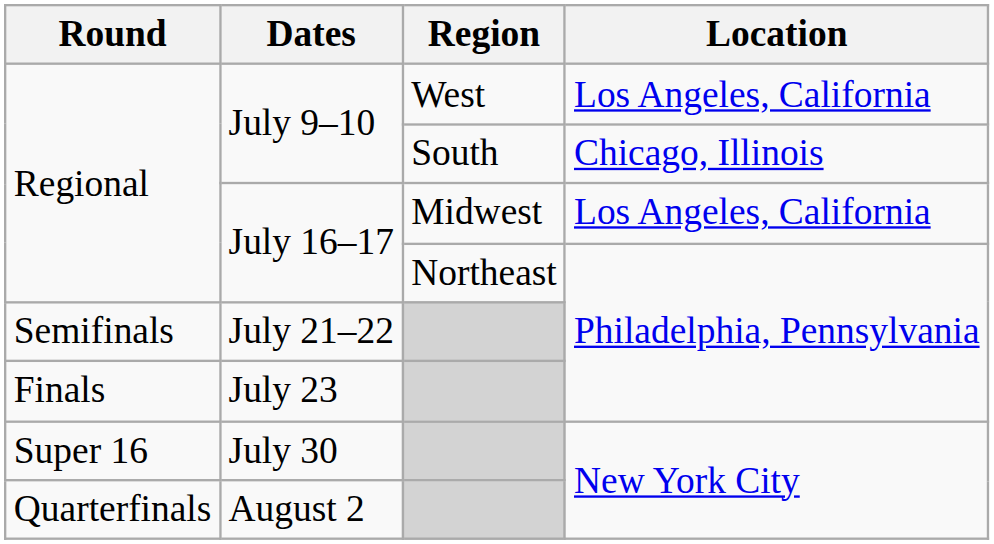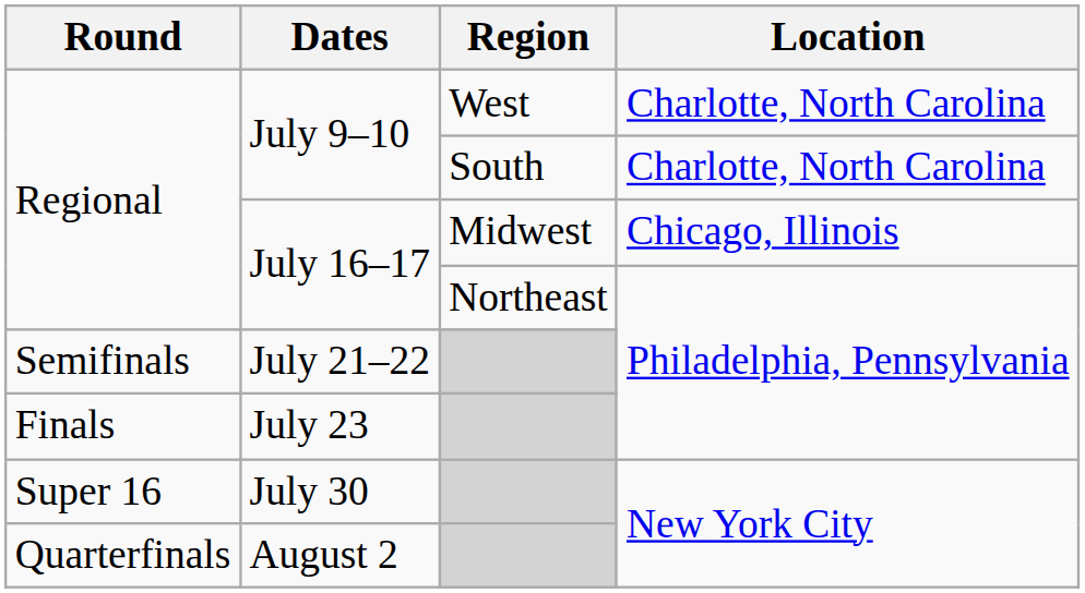July 9–10 / West | Location: Los Angeles, California -> Charlotte, North Carolina
July 9–10 / South | Location: Chicago, Illinois -> Charlotte, North Carolina
July 16–17 / Midwest | Location: Los Angeles, California -> Chicago, Illinois
